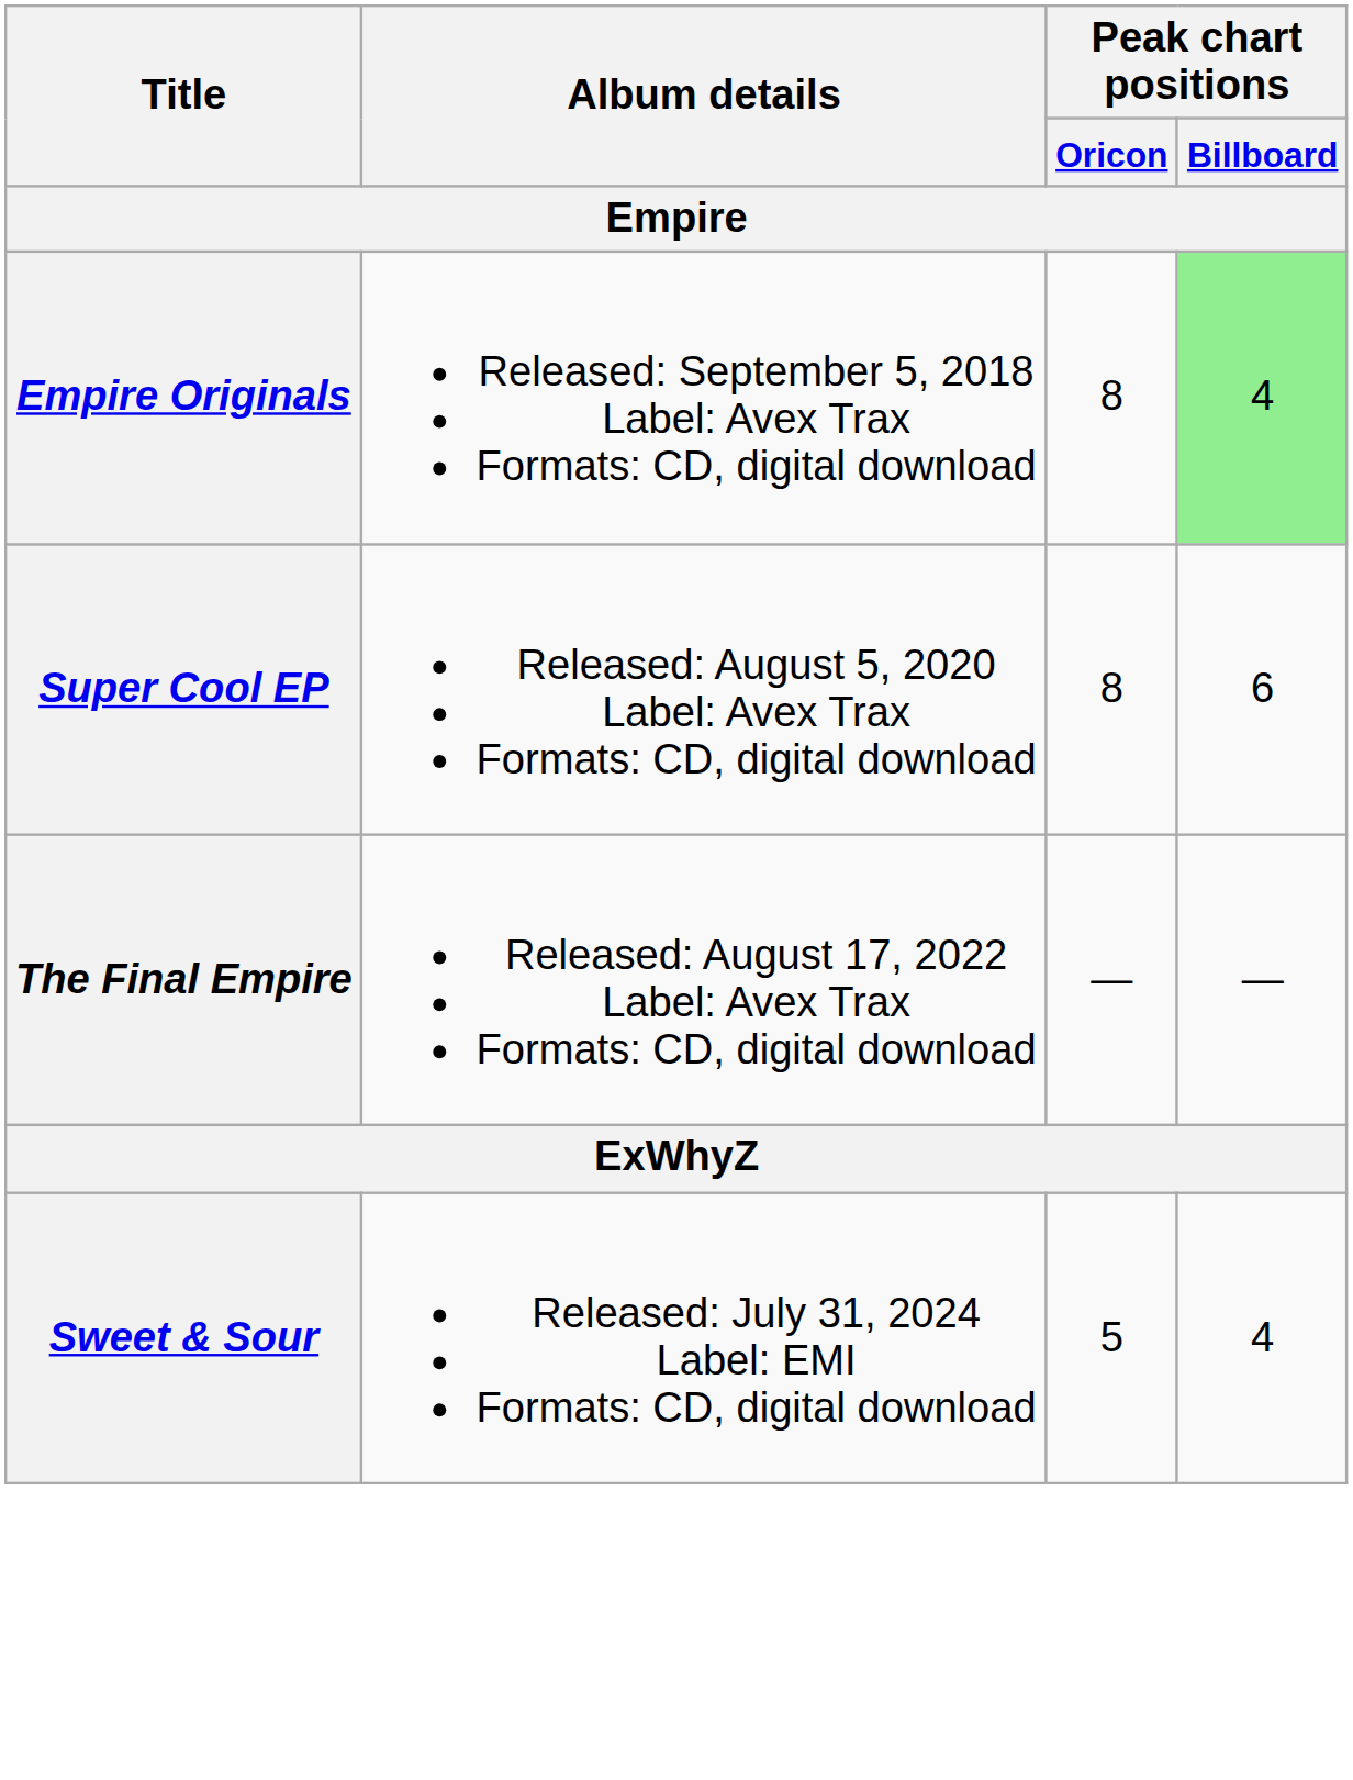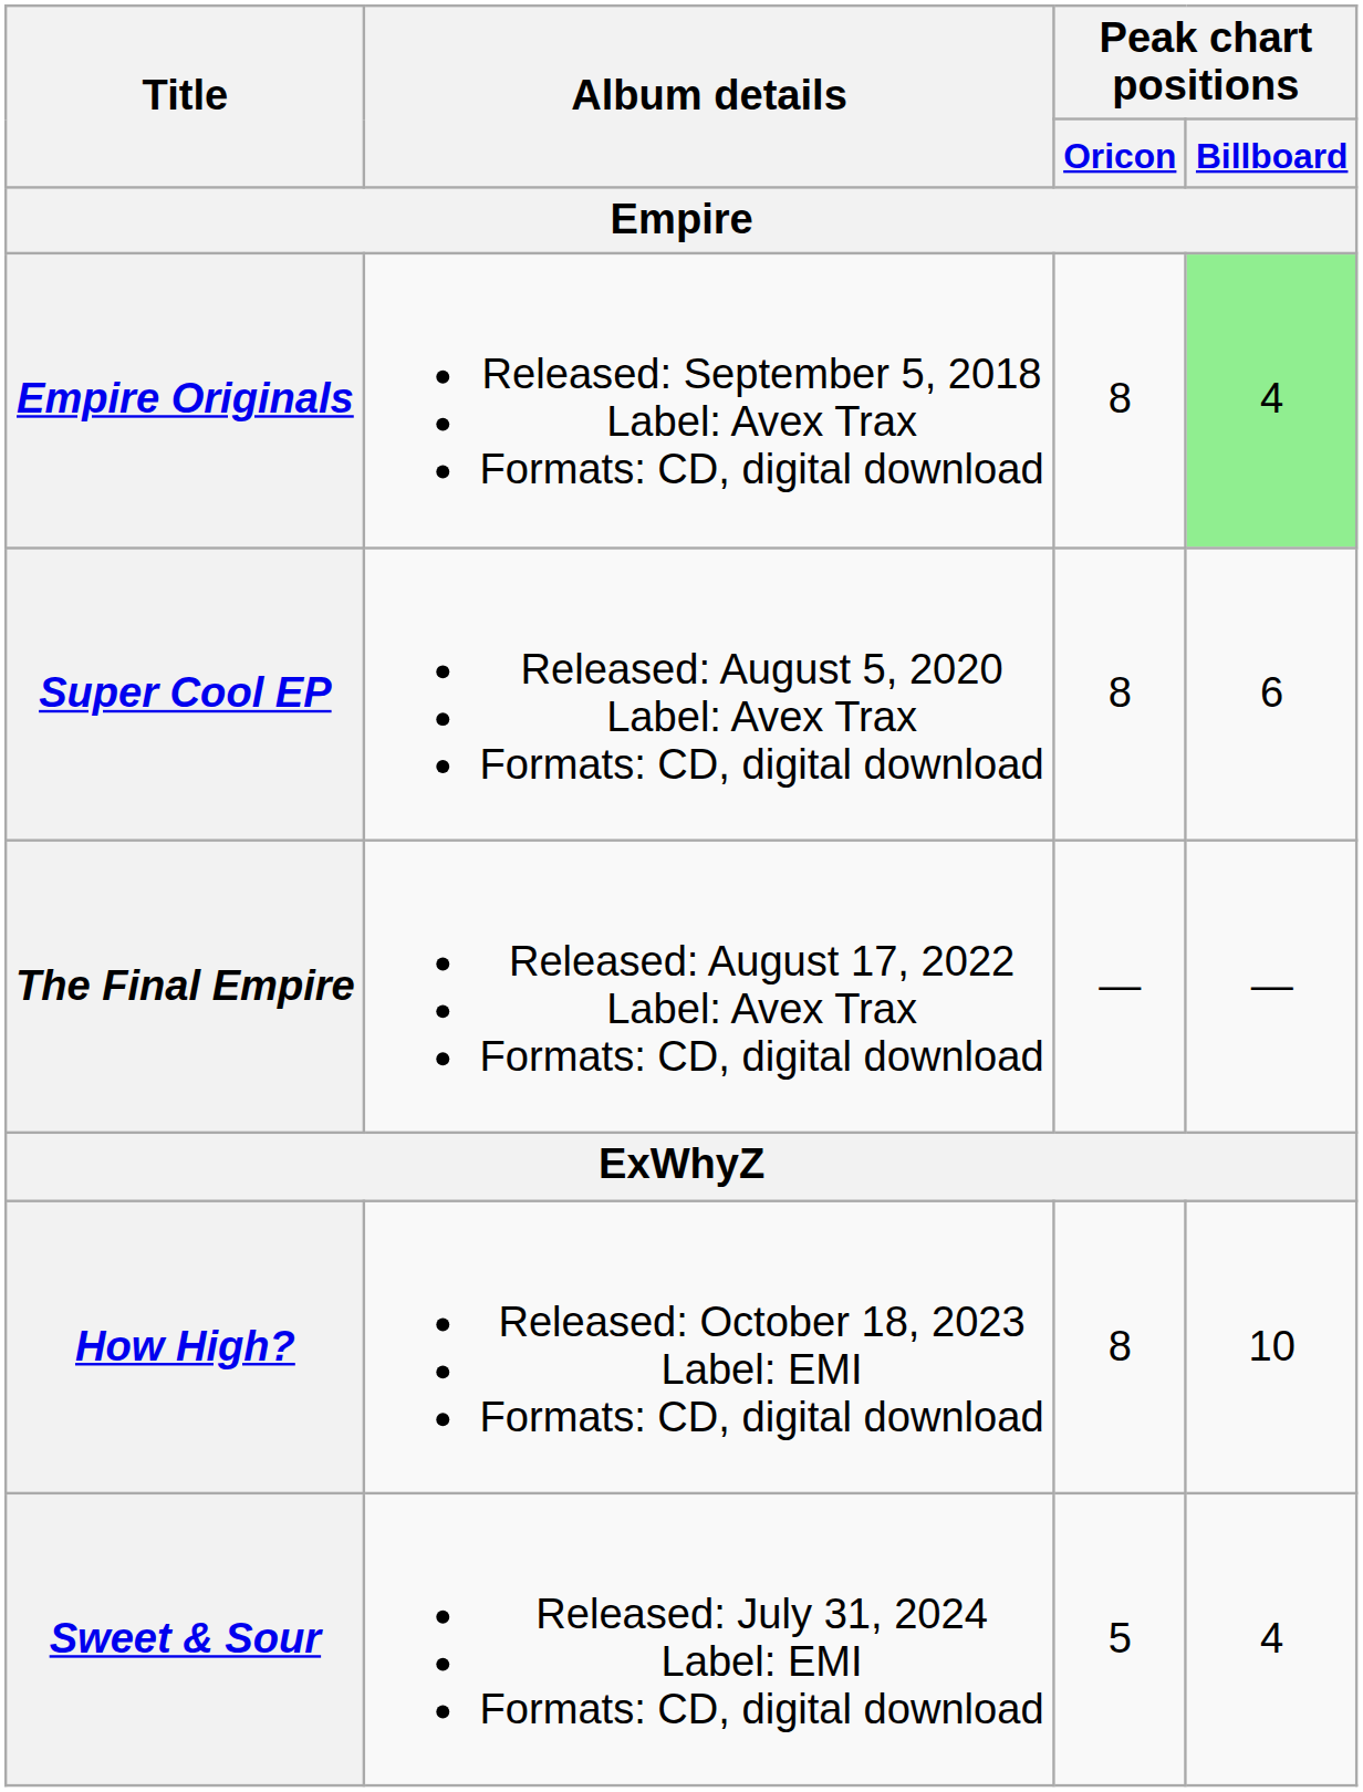+ row: How High? | Released: October 18, 2023 Label: EMI Formats: CD, digital download | 8 | 10
